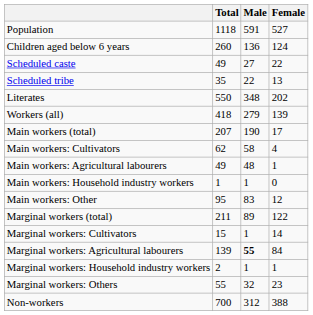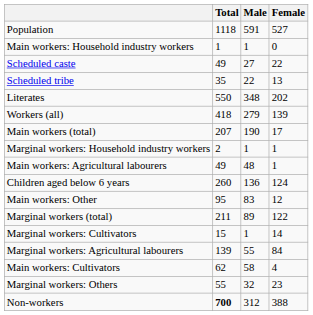rows swapped: Children aged below 6 years <-> Main workers: Household industry workers
rows swapped: Main workers: Cultivators <-> Marginal workers: Household industry workers
Marginal workers: Agricultural labourers | Male: bold -> normal
Non-workers | Total: normal -> bold
